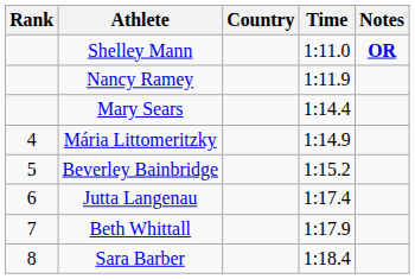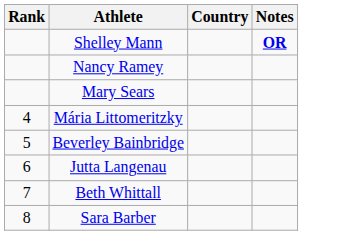- column: Time | 1:11.0 | 1:11.9 | 1:14.4 | 1:14.9 | 1:15.2 | 1:17.4 | 1:17.9 | 1:18.4
